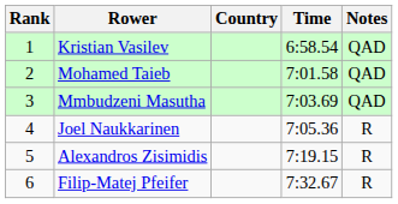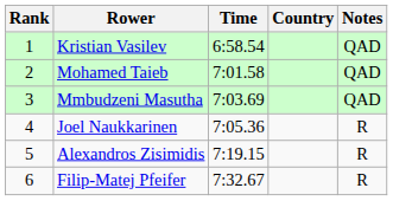columns swapped: Country <-> Time
